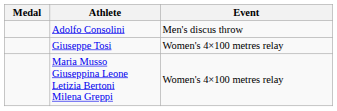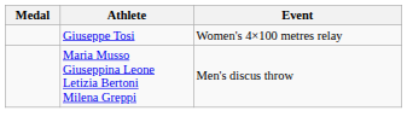- row: Adolfo Consolini | Men's discus throw
Maria Musso Giuseppina Leone Letizia Bertoni Milena Greppi | Event: Women's 4×100 metres relay -> Men's discus throw
